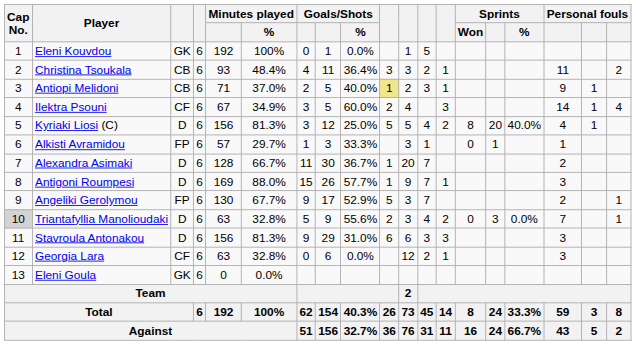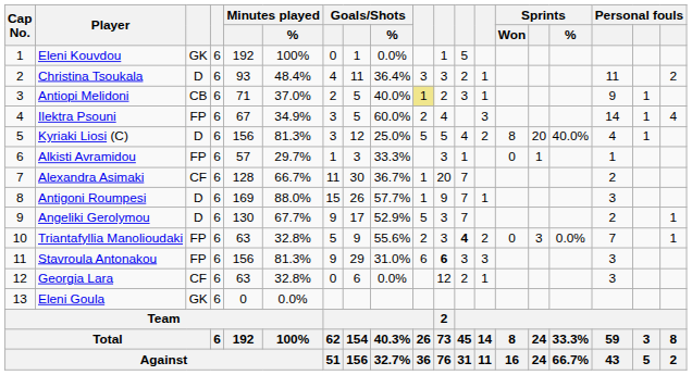Christina Tsoukala | column 3: CB -> D
Ilektra Psouni | column 3: CF -> FP
Alexandra Asimaki | column 3: D -> CF
Angeliki Gerolymou | column 3: FP -> D
Triantafyllia Manolioudaki | Cap No.: lightgrey background -> no background
Triantafyllia Manolioudaki | column 3: D -> FP
Triantafyllia Manolioudaki | column 12: normal -> bold
Stavroula Antonakou | column 3: D -> FP
Stavroula Antonakou | column 11: normal -> bold
